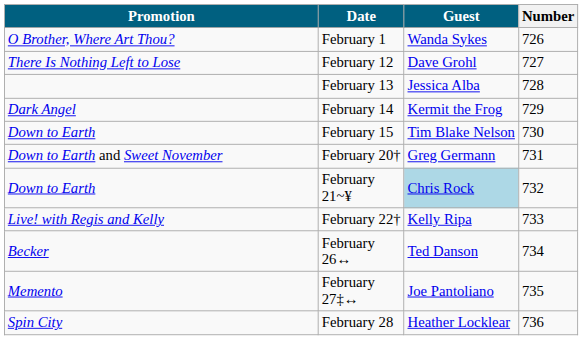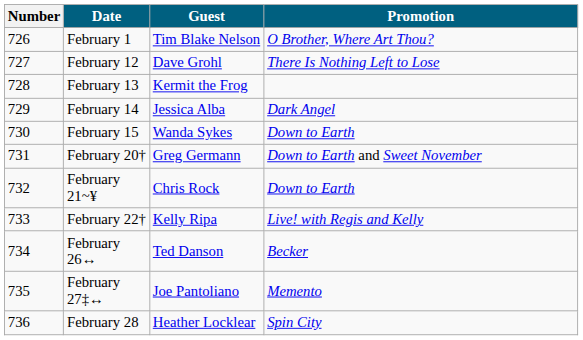columns swapped: Number <-> Promotion
February 1 | Guest: Wanda Sykes -> Tim Blake Nelson
February 13 | Guest: Jessica Alba -> Kermit the Frog
February 14 | Guest: Kermit the Frog -> Jessica Alba
February 15 | Guest: Tim Blake Nelson -> Wanda Sykes
February 21~¥ | Guest: lightblue background -> no background
